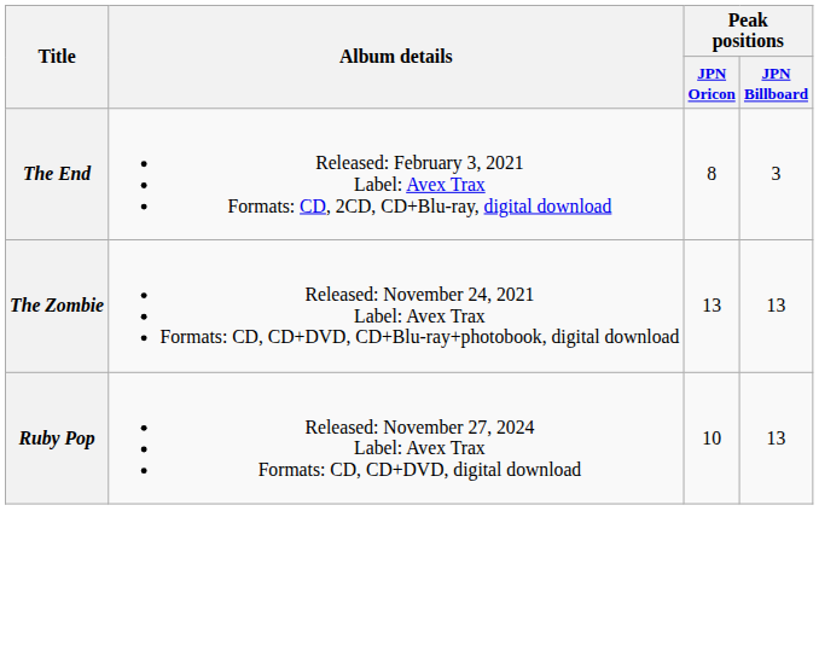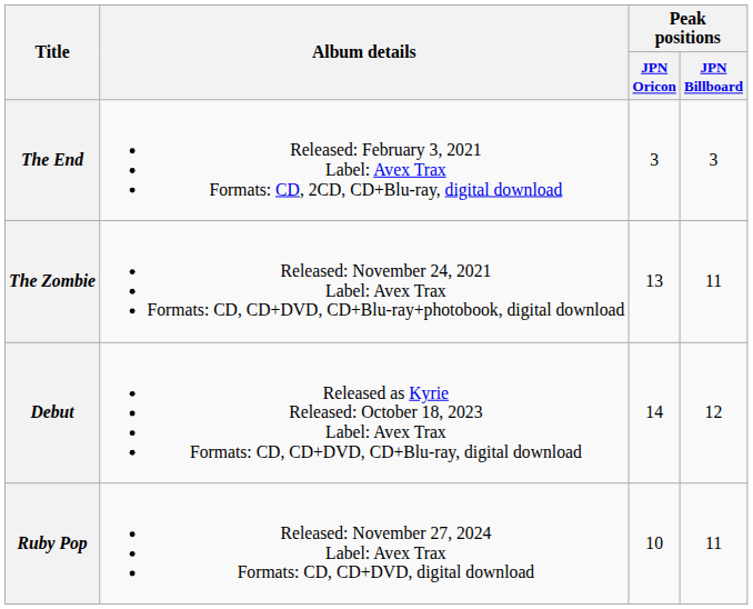The End | Peak positions / JPN Oricon: 8 -> 3
The Zombie | Peak positions / JPN Billboard: 13 -> 11
+ row: Debut | Released as Kyrie Released: October 18, 2023 Label: Avex Trax Formats: CD, CD+DVD, CD+Blu-ray, digital download | 14 | 12
Ruby Pop | Peak positions / JPN Billboard: 13 -> 11
